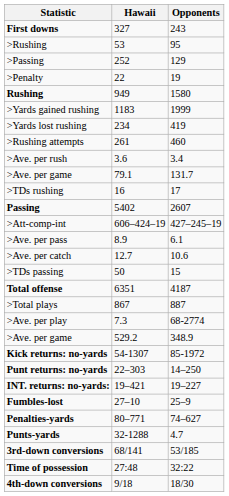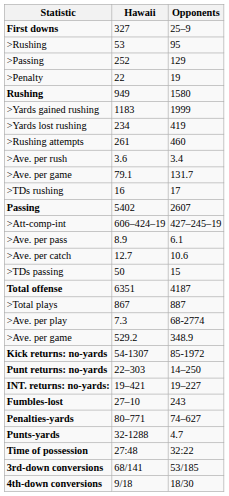First downs | Opponents: 243 -> 25–9
Fumbles-lost | Opponents: 25–9 -> 243
rows swapped: Time of possession <-> 3rd-down conversions
